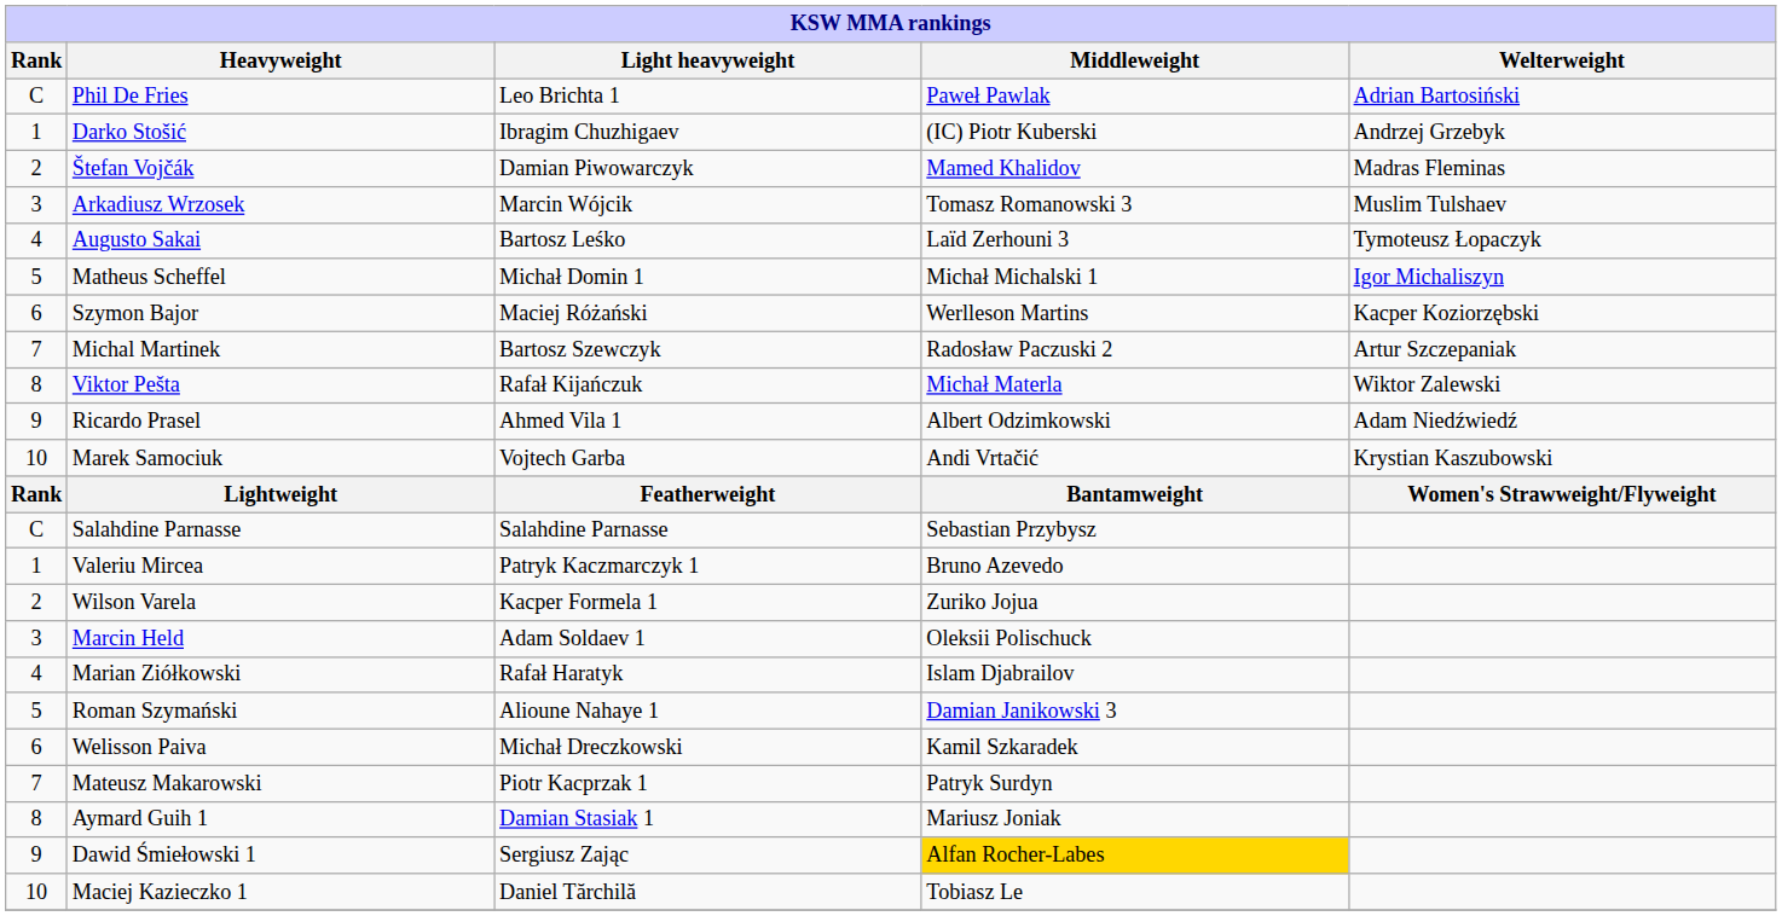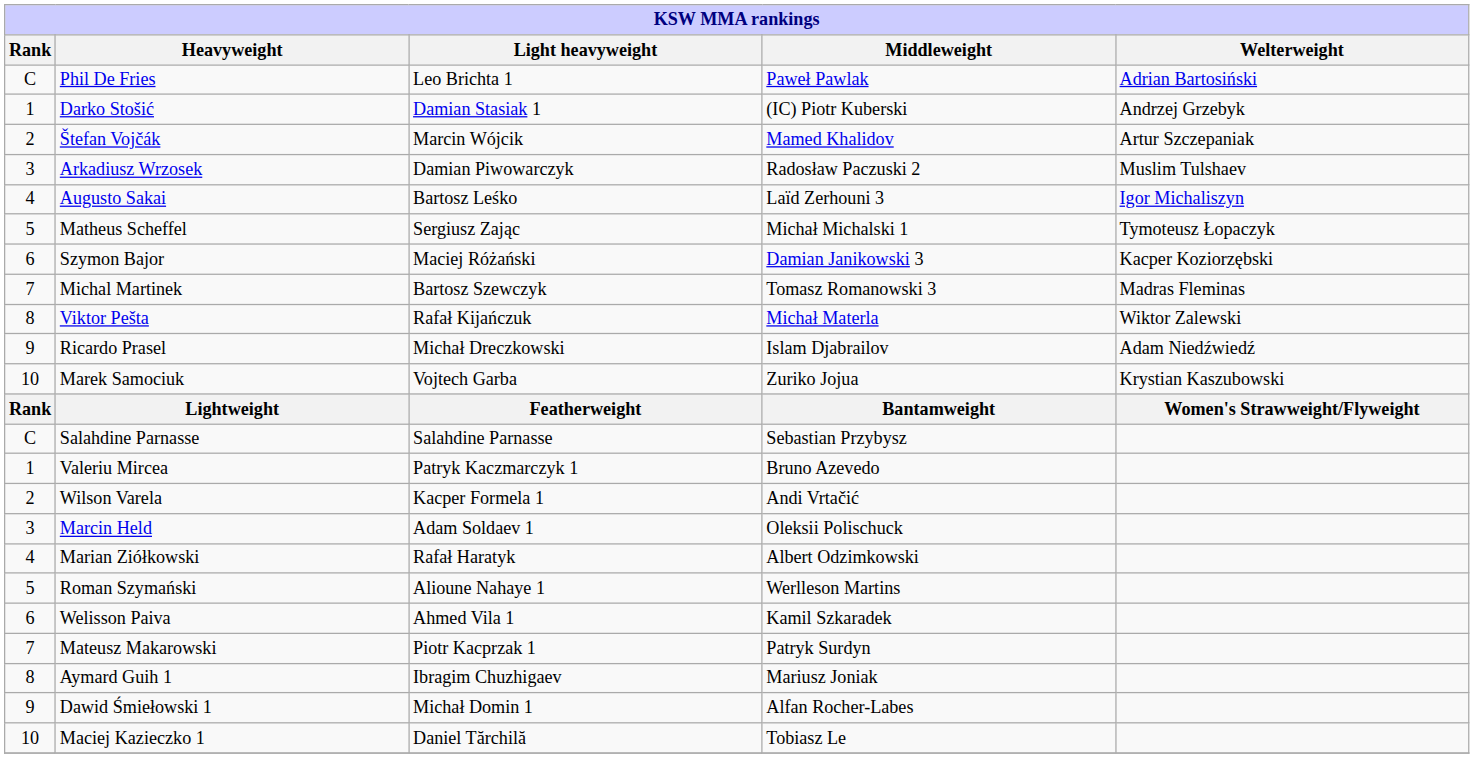Darko Stošić | Light heavyweight: Ibragim Chuzhigaev -> Damian Stasiak 1
Štefan Vojčák | Light heavyweight: Damian Piwowarczyk -> Marcin Wójcik
Štefan Vojčák | Welterweight: Madras Fleminas -> Artur Szczepaniak
Arkadiusz Wrzosek | Light heavyweight: Marcin Wójcik -> Damian Piwowarczyk
Arkadiusz Wrzosek | Middleweight: Tomasz Romanowski 3 -> Radosław Paczuski 2
Augusto Sakai | Welterweight: Tymoteusz Łopaczyk -> Igor Michaliszyn
Matheus Scheffel | Light heavyweight: Michał Domin 1 -> Sergiusz Zając
Matheus Scheffel | Welterweight: Igor Michaliszyn -> Tymoteusz Łopaczyk
Szymon Bajor | Middleweight: Werlleson Martins -> Damian Janikowski 3
Michal Martinek | Middleweight: Radosław Paczuski 2 -> Tomasz Romanowski 3
Michal Martinek | Welterweight: Artur Szczepaniak -> Madras Fleminas
Ricardo Prasel | Light heavyweight: Ahmed Vila 1 -> Michał Dreczkowski
Ricardo Prasel | Middleweight: Albert Odzimkowski -> Islam Djabrailov
Marek Samociuk | Middleweight: Andi Vrtačić -> Zuriko Jojua
Wilson Varela | Middleweight: Zuriko Jojua -> Andi Vrtačić
Marian Ziółkowski | Middleweight: Islam Djabrailov -> Albert Odzimkowski
Roman Szymański | Middleweight: Damian Janikowski 3 -> Werlleson Martins
Welisson Paiva | Light heavyweight: Michał Dreczkowski -> Ahmed Vila 1
Aymard Guih 1 | Light heavyweight: Damian Stasiak 1 -> Ibragim Chuzhigaev
Dawid Śmiełowski 1 | Light heavyweight: Sergiusz Zając -> Michał Domin 1
Dawid Śmiełowski 1 | Middleweight: gold background -> no background
